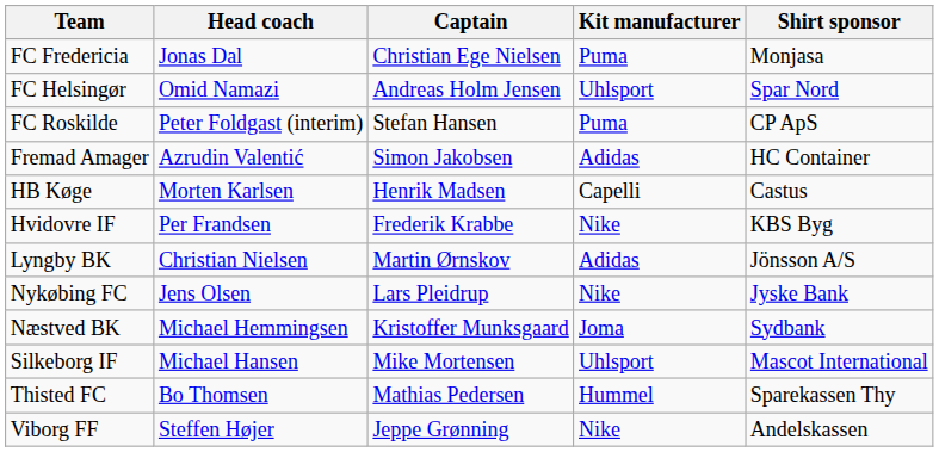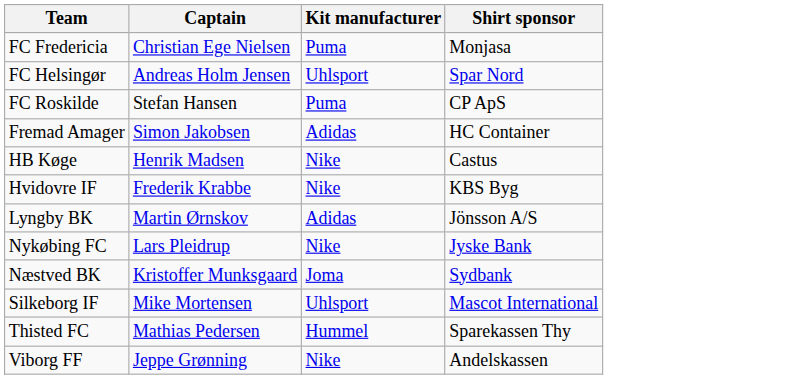- column: Head coach | Jonas Dal | Omid Namazi | Peter Foldgast (interim) | Azrudin Valentić | Morten Karlsen | Per Frandsen | Christian Nielsen | Jens Olsen | Michael Hemmingsen | Michael Hansen | Bo Thomsen | Steffen Højer
HB Køge | Kit manufacturer: Capelli -> Nike
